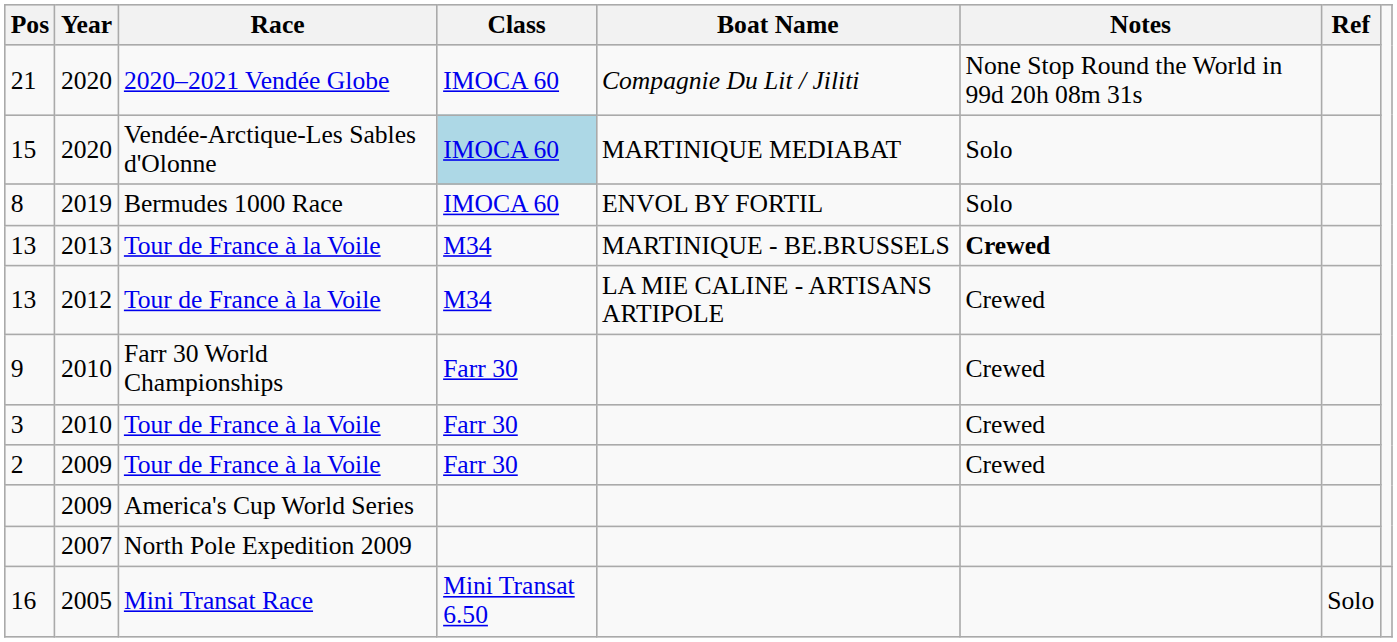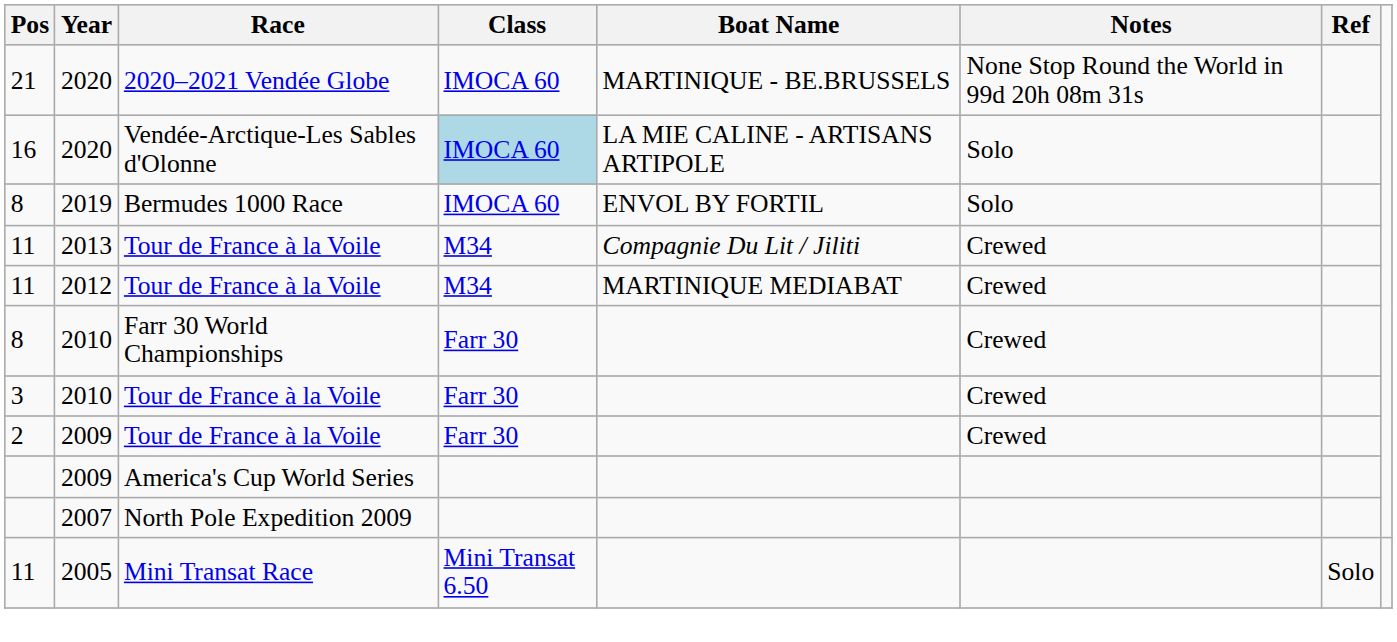2020 / 2020–2021 Vendée Globe | Boat Name: Compagnie Du Lit / Jiliti -> MARTINIQUE - BE.BRUSSELS
2020 / Vendée-Arctique-Les Sables d'Olonne | Pos: 15 -> 16
2020 / Vendée-Arctique-Les Sables d'Olonne | Boat Name: MARTINIQUE MEDIABAT -> LA MIE CALINE - ARTISANS ARTIPOLE
2013 | Pos: 13 -> 11
2013 | Boat Name: MARTINIQUE - BE.BRUSSELS -> Compagnie Du Lit / Jiliti
2013 | Notes: bold -> normal
2012 | Pos: 13 -> 11
2012 | Boat Name: LA MIE CALINE - ARTISANS ARTIPOLE -> MARTINIQUE MEDIABAT
2010 / Farr 30 World Championships | Pos: 9 -> 8
2005 | Pos: 16 -> 11
